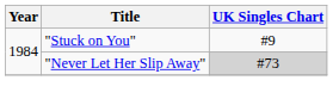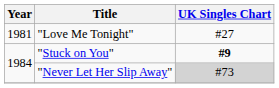+ row: 1981 | "Love Me Tonight" | #27
"Stuck on You" | UK Singles Chart: normal -> bold
